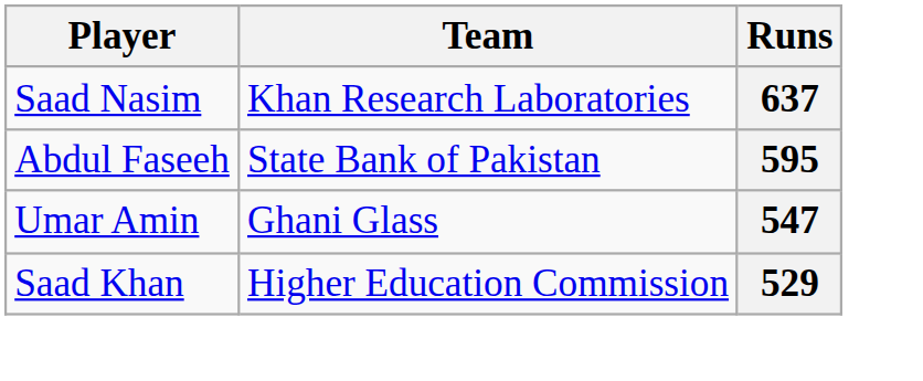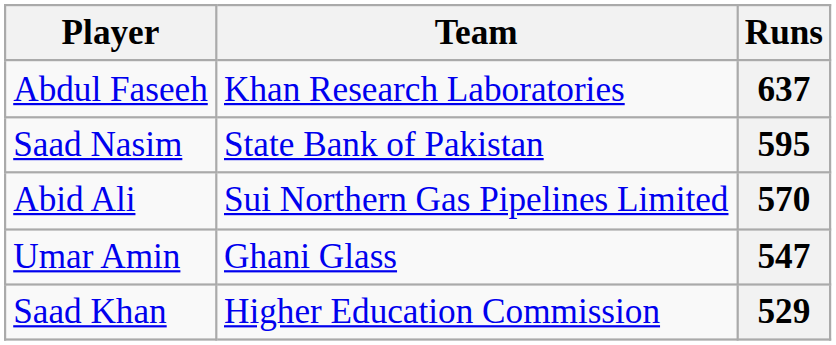637 | Player: Saad Nasim -> Abdul Faseeh
595 | Player: Abdul Faseeh -> Saad Nasim
+ row: Abid Ali | Sui Northern Gas Pipelines Limited | 570
